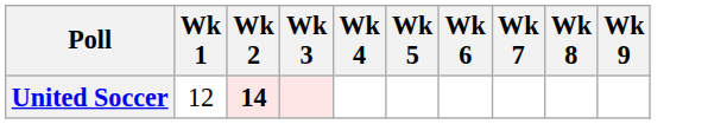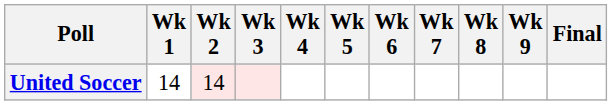+ column: Final
United Soccer | Wk 1: 12 -> 14
United Soccer | Wk 2: bold -> normal
